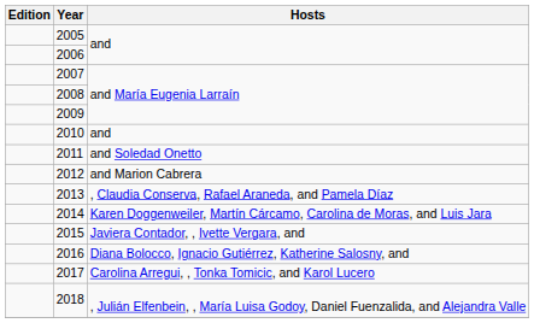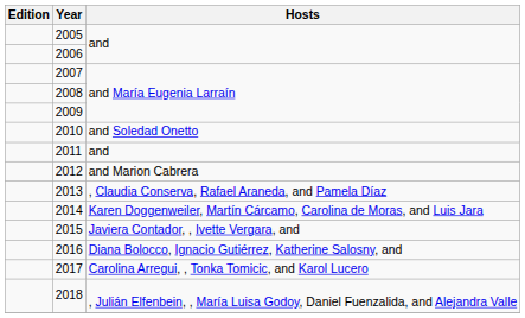2010 | Hosts: and -> and Soledad Onetto
2011 | Hosts: and Soledad Onetto -> and
